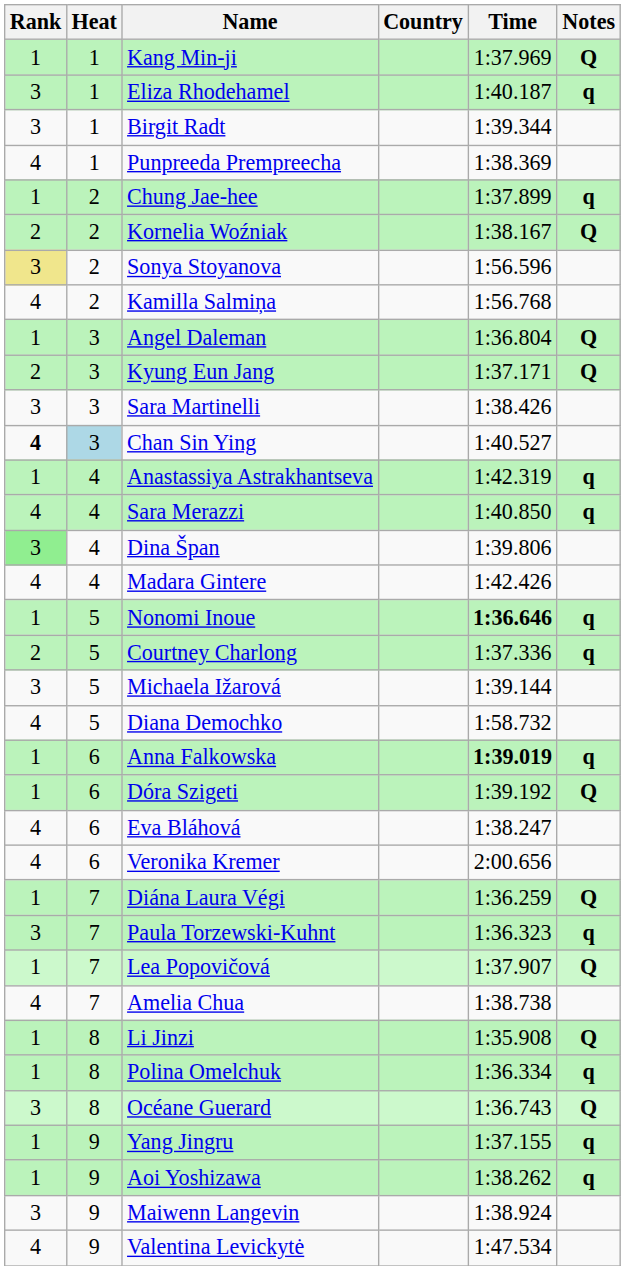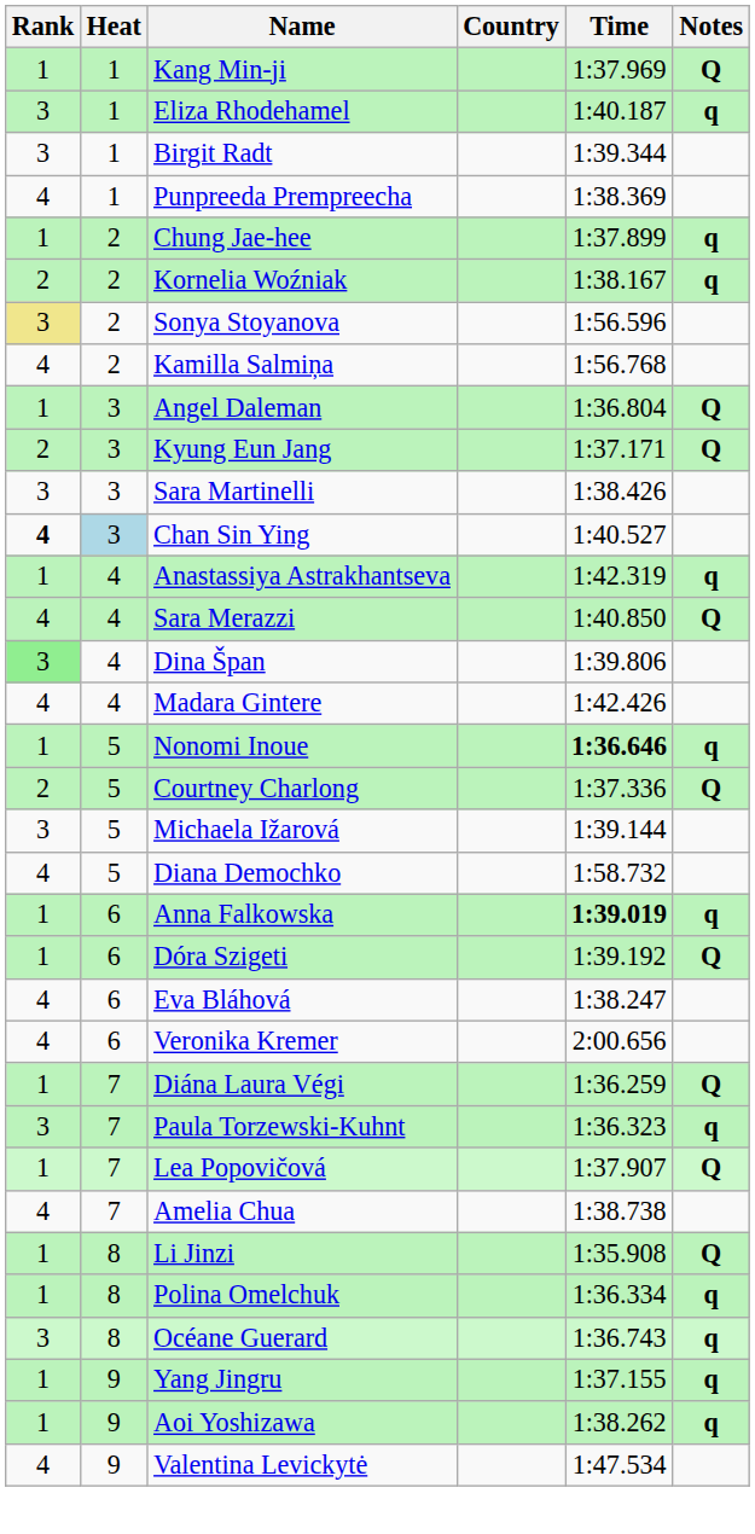Kornelia Woźniak | Notes: Q -> q
Sara Merazzi | Notes: q -> Q
Courtney Charlong | Notes: q -> Q
Océane Guerard | Notes: Q -> q
- row: 3 | 9 | Maiwenn Langevin | 1:38.924
